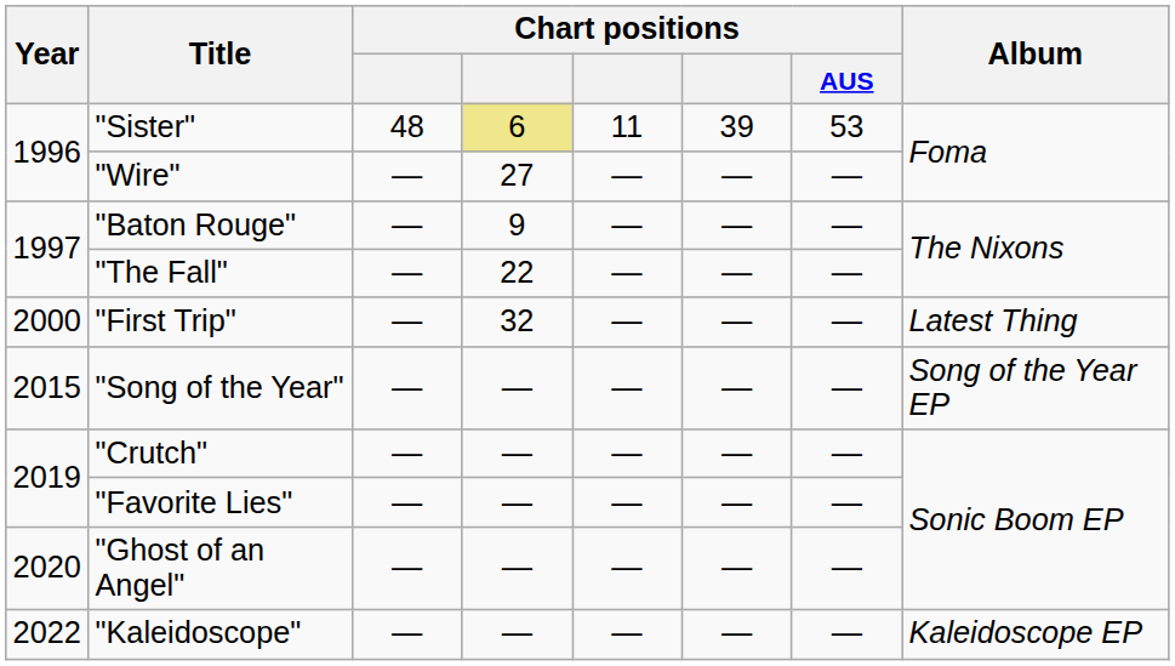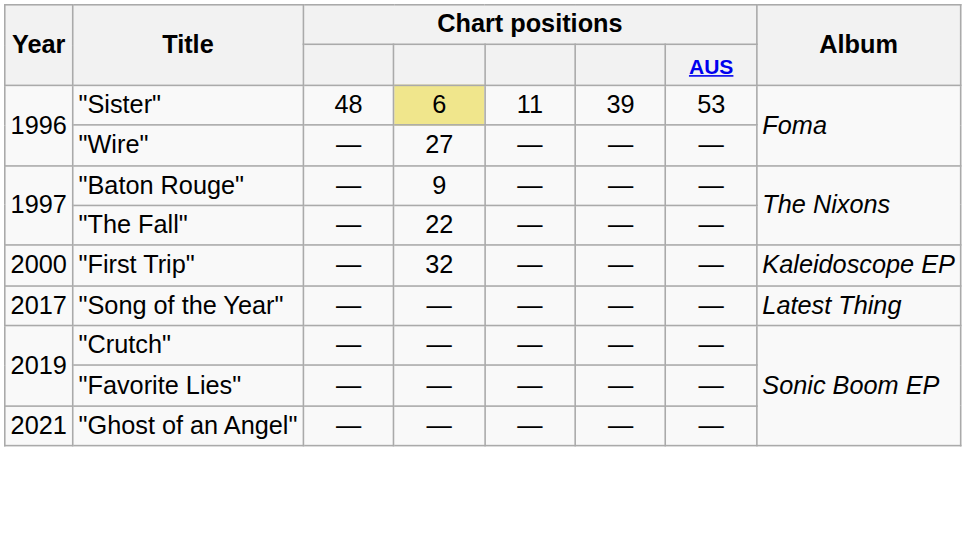"First Trip" | Album: Latest Thing -> Kaleidoscope EP
"Song of the Year" | Year: 2015 -> 2017
"Song of the Year" | Album: Song of the Year EP -> Latest Thing
"Ghost of an Angel" | Year: 2020 -> 2021
- row: 2022 | "Kaleidoscope" | — | — | — | — | — | Kaleidoscope EP
